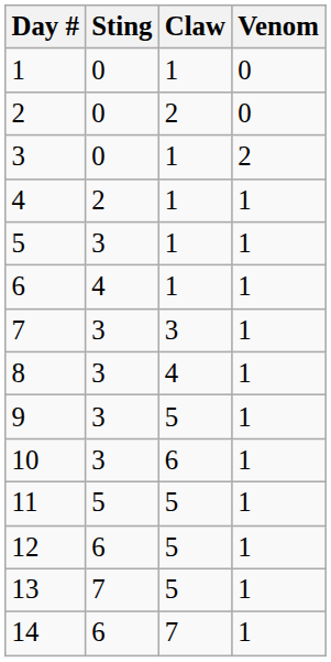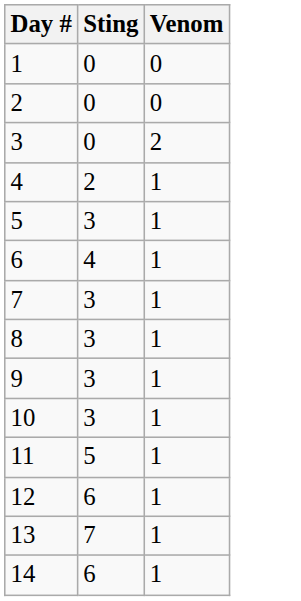- column: Claw | 1 | 2 | 1 | 1 | 1 | 1 | 3 | 4 | 5 | 6 | 5 | 5 | 5 | 7
